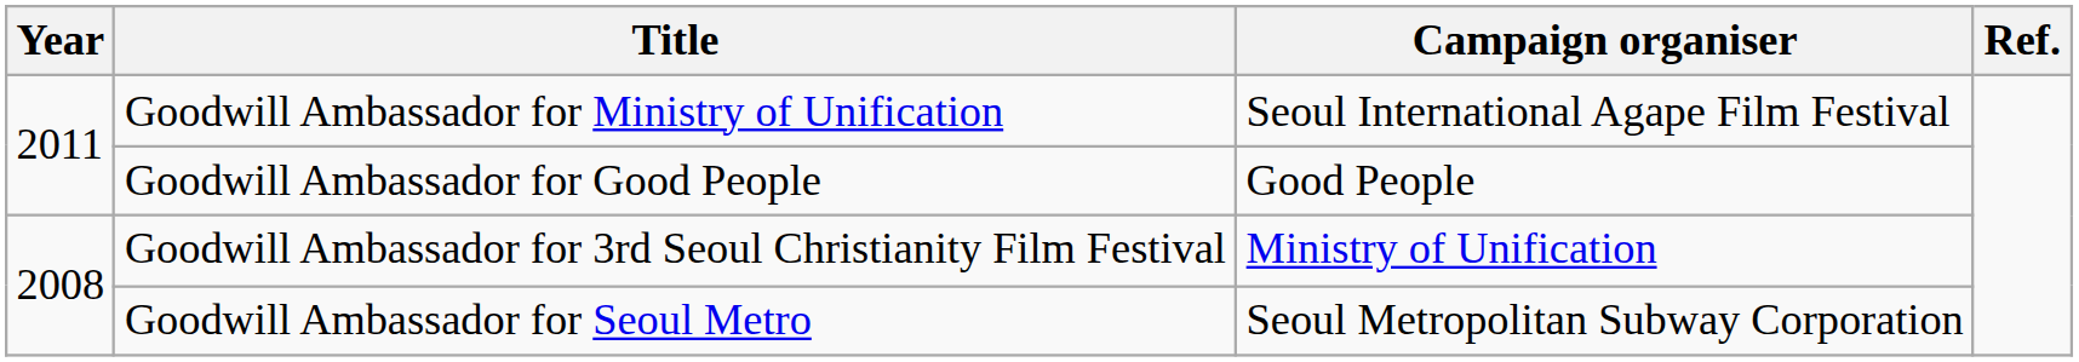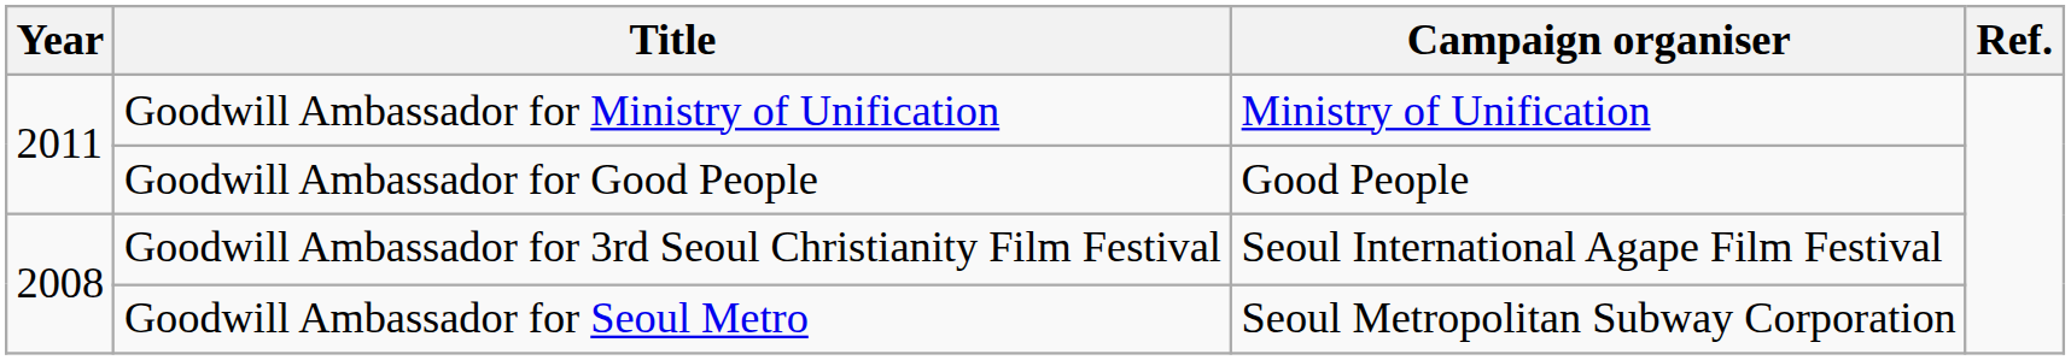Goodwill Ambassador for Ministry of Unification | Campaign organiser: Seoul International Agape Film Festival -> Ministry of Unification
Goodwill Ambassador for 3rd Seoul Christianity Film Festival | Campaign organiser: Ministry of Unification -> Seoul International Agape Film Festival
